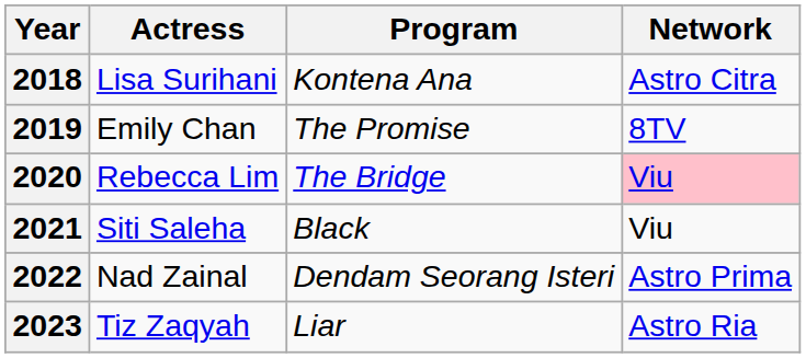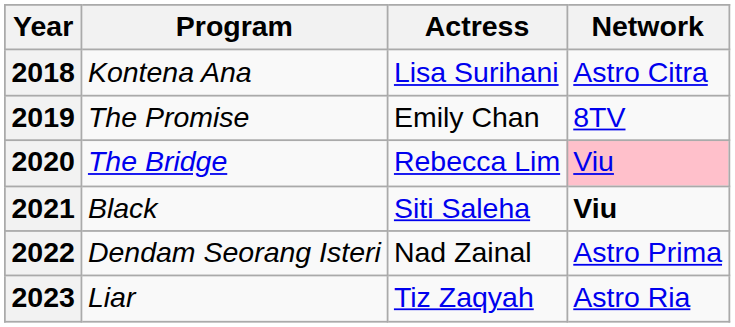columns swapped: Actress <-> Program
2021 | Network: normal -> bold
